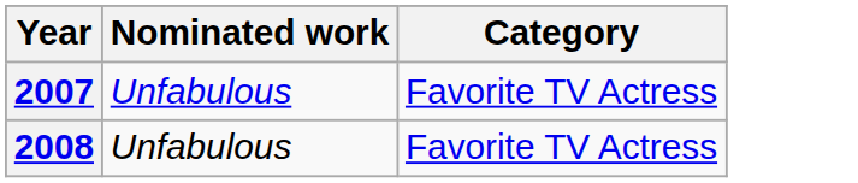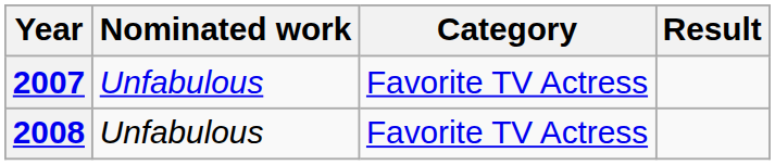+ column: Result
